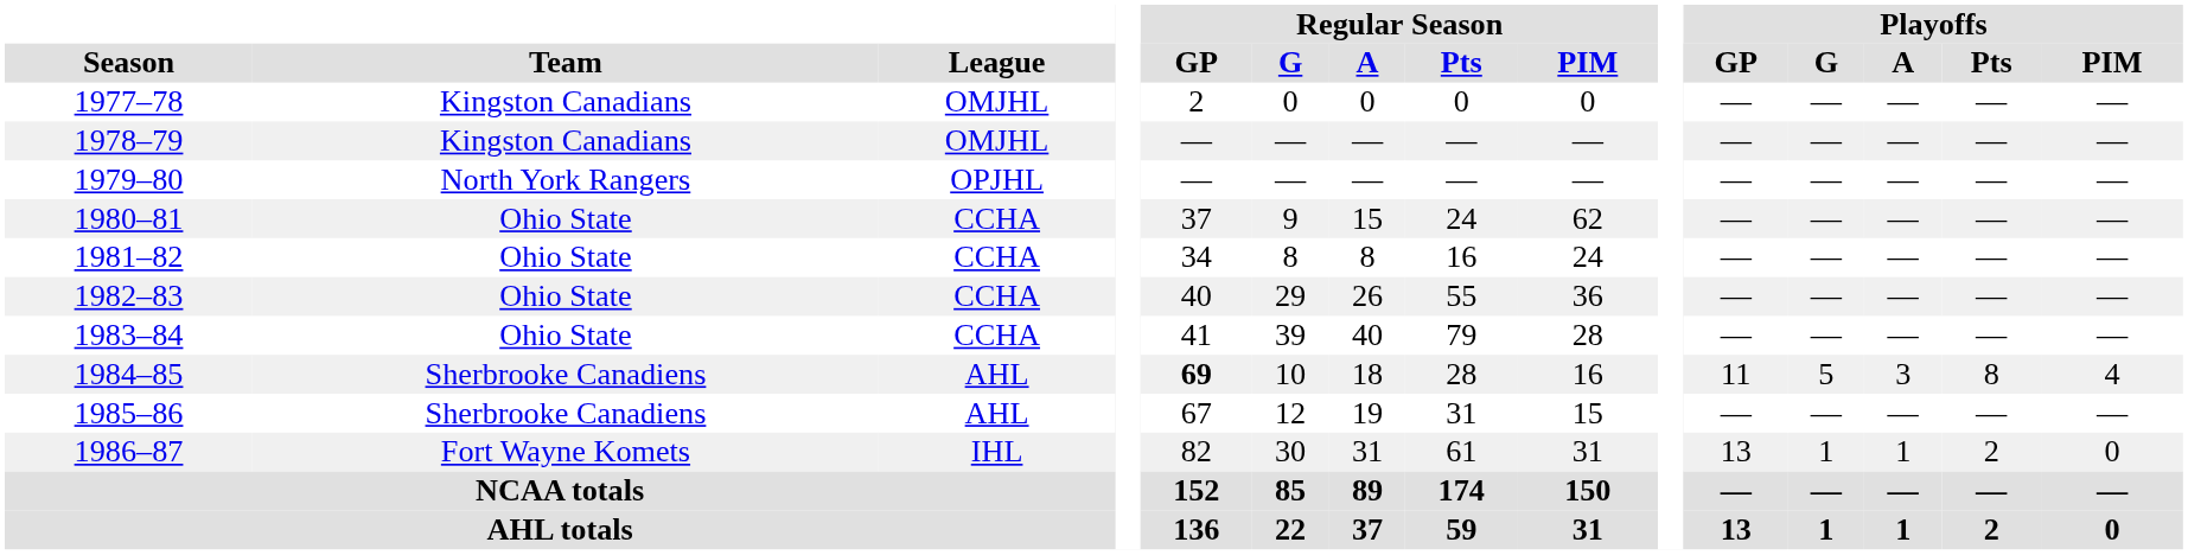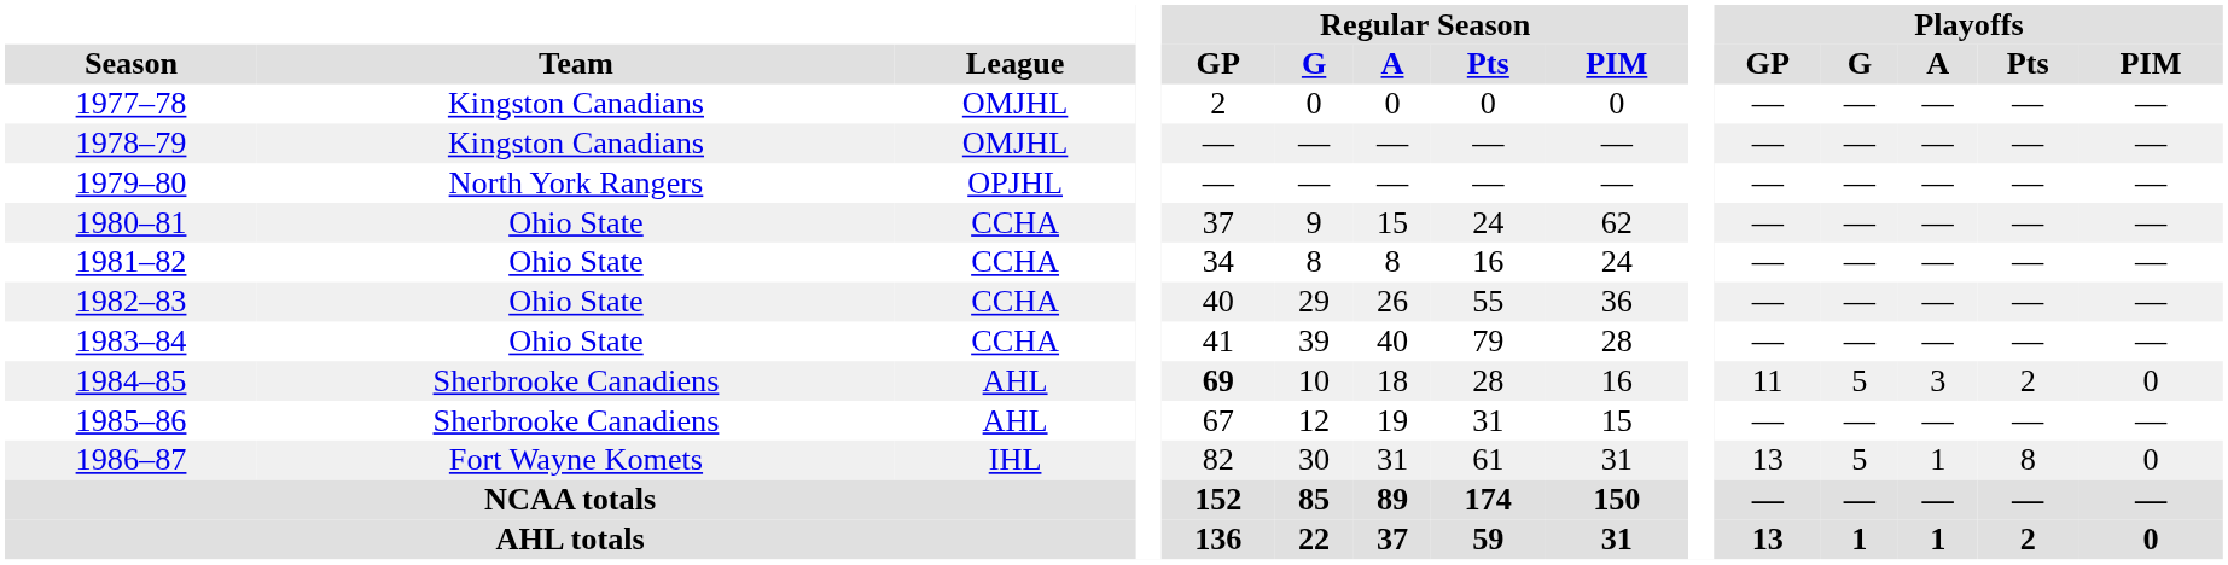1984–85 | Playoffs / Pts: 8 -> 2
1984–85 | Playoffs / PIM: 4 -> 0
1986–87 | Playoffs / G: 1 -> 5
1986–87 | Playoffs / Pts: 2 -> 8
